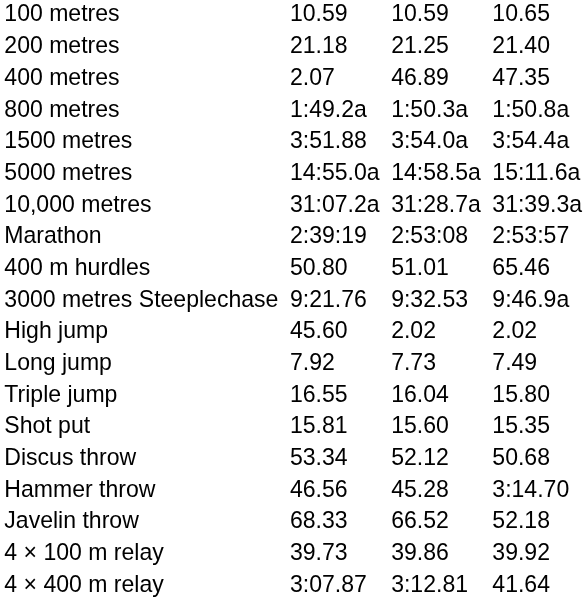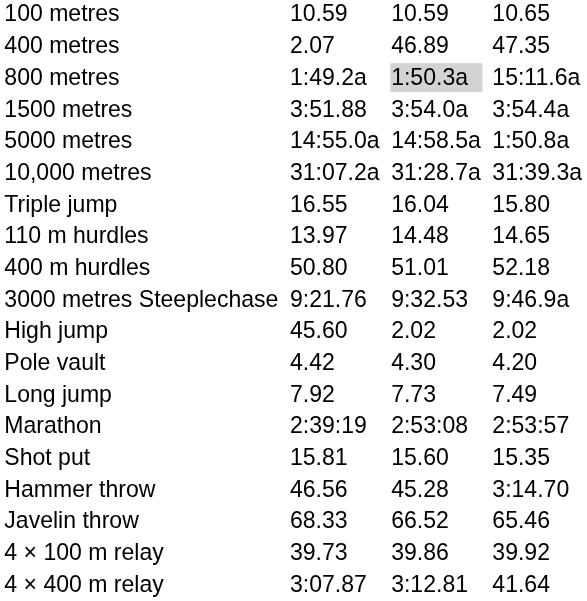- row: 200 metres | 21.18 | 21.25 | 21.40
800 metres | column 5: no background -> lightgrey background
800 metres | column 7: 1:50.8a -> 15:11.6a
5000 metres | column 7: 15:11.6a -> 1:50.8a
rows swapped: Marathon <-> Triple jump
+ row: 110 m hurdles | 13.97 | 14.48 | 14.65
400 m hurdles | column 7: 65.46 -> 52.18
+ row: Pole vault | 4.42 | 4.30 | 4.20
- row: Discus throw | 53.34 | 52.12 | 50.68
Javelin throw | column 7: 52.18 -> 65.46
